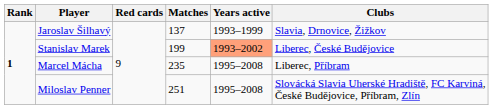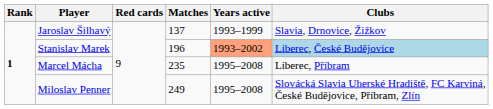Stanislav Marek | Matches: 199 -> 196
Stanislav Marek | Clubs: no background -> lightblue background
Miloslav Penner | Matches: 251 -> 249
